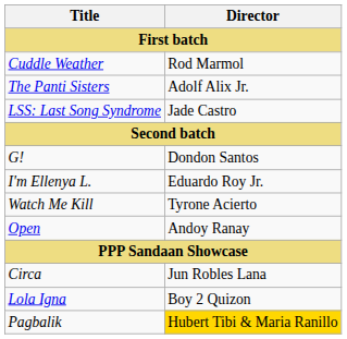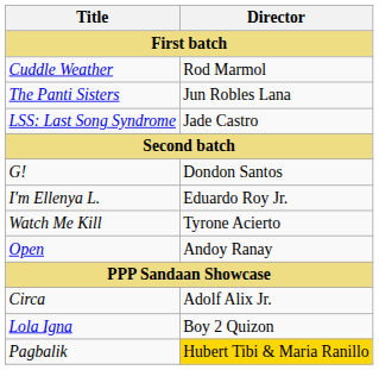The Panti Sisters | Director: Adolf Alix Jr. -> Jun Robles Lana
Circa | Director: Jun Robles Lana -> Adolf Alix Jr.
